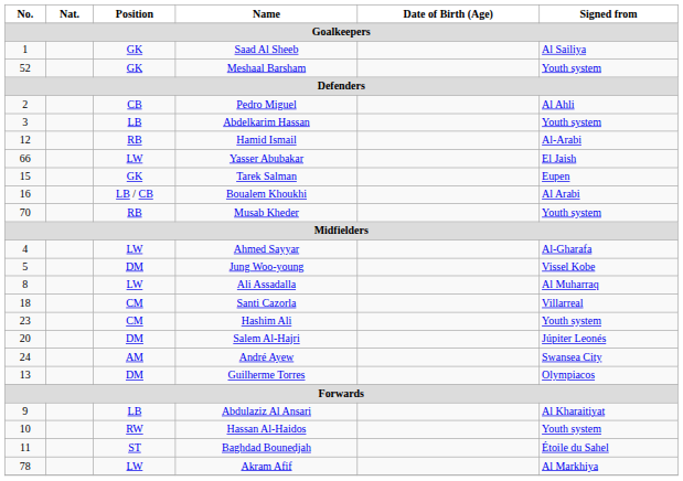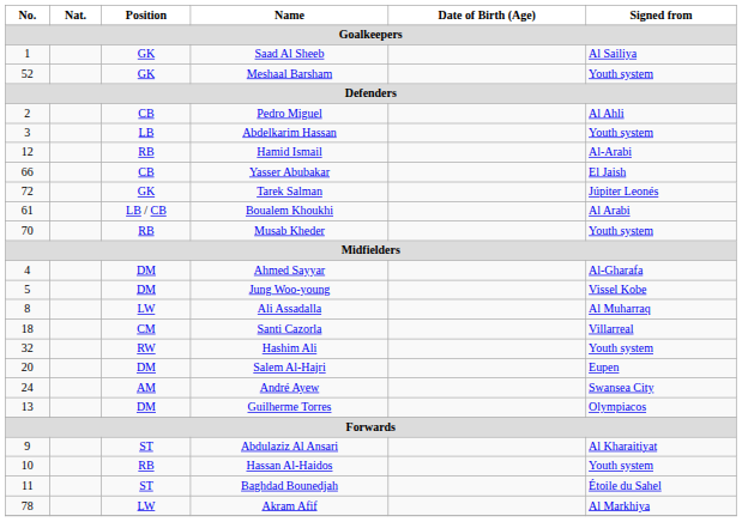Yasser Abubakar | Position: LW -> CB
Tarek Salman | No.: 15 -> 72
Tarek Salman | Signed from: Eupen -> Júpiter Leonés
Boualem Khoukhi | No.: 16 -> 61
Ahmed Sayyar | Position: LW -> DM
Hashim Ali | No.: 23 -> 32
Hashim Ali | Position: CM -> RW
Salem Al-Hajri | Signed from: Júpiter Leonés -> Eupen
Abdulaziz Al Ansari | Position: LB -> ST
Hassan Al-Haidos | Position: RW -> RB
